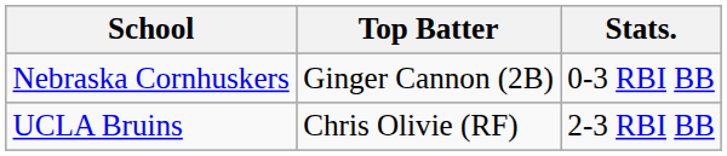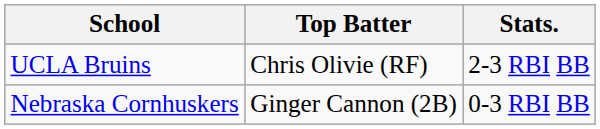rows swapped: UCLA Bruins <-> Nebraska Cornhuskers
